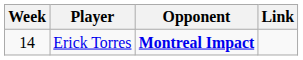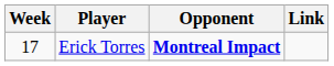Erick Torres | Week: 14 -> 17
